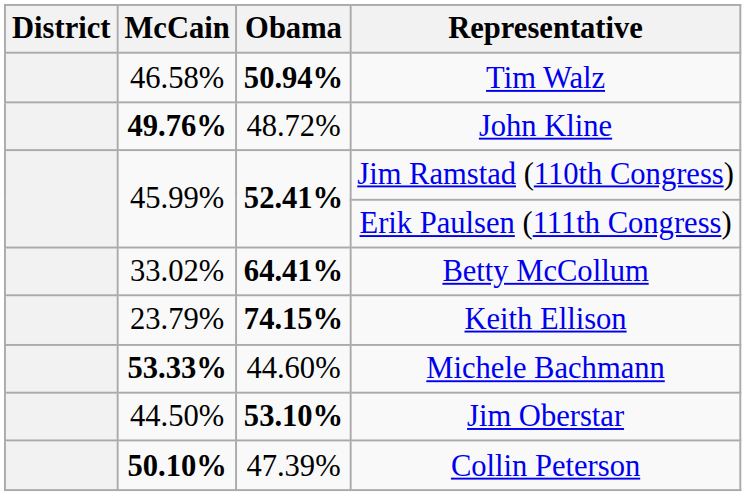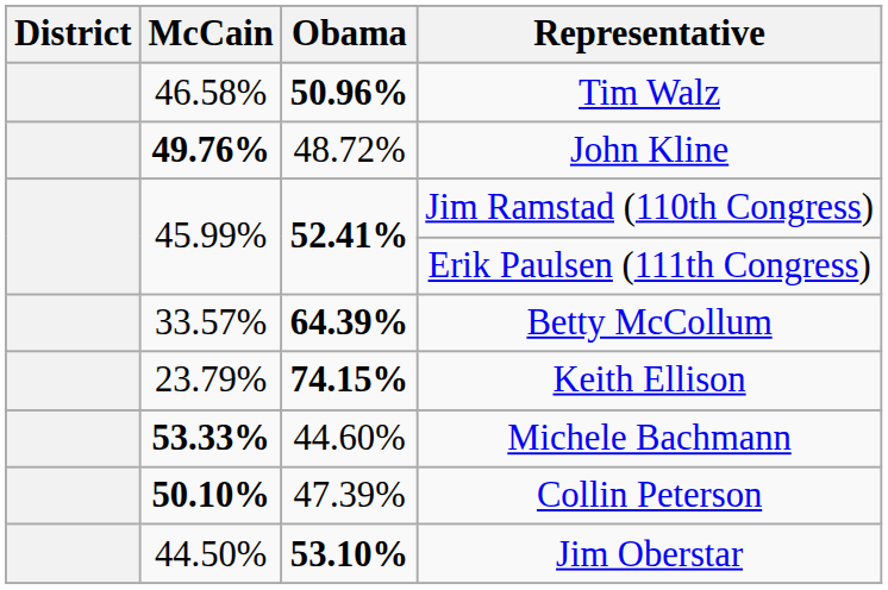Tim Walz | Obama: 50.94% -> 50.96%
Betty McCollum | McCain: 33.02% -> 33.57%
Betty McCollum | Obama: 64.41% -> 64.39%
rows swapped: Collin Peterson <-> Jim Oberstar
